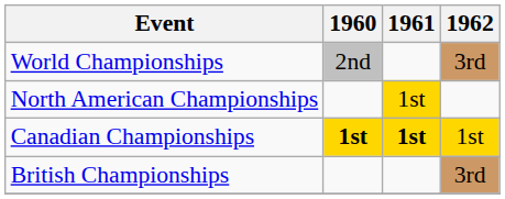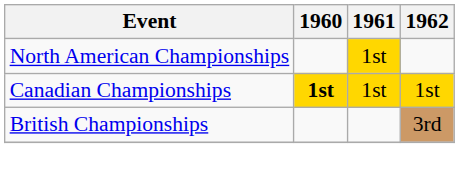- row: World Championships | 2nd | 3rd
Canadian Championships | 1961: bold -> normal
